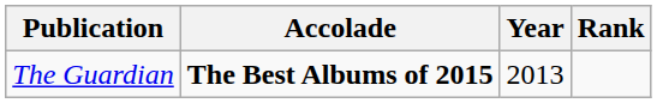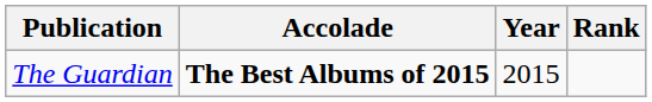The Guardian | Year: 2013 -> 2015
